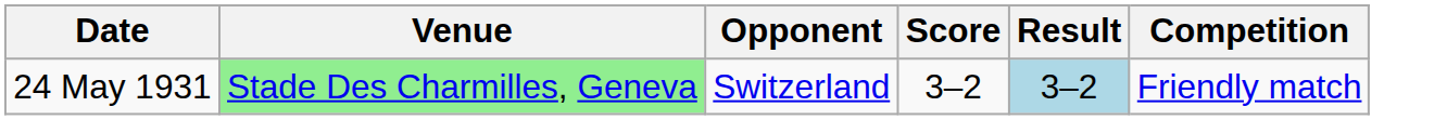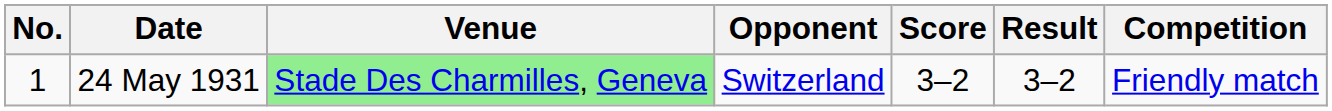+ column: No. | 1
24 May 1931 | Result: lightblue background -> no background
